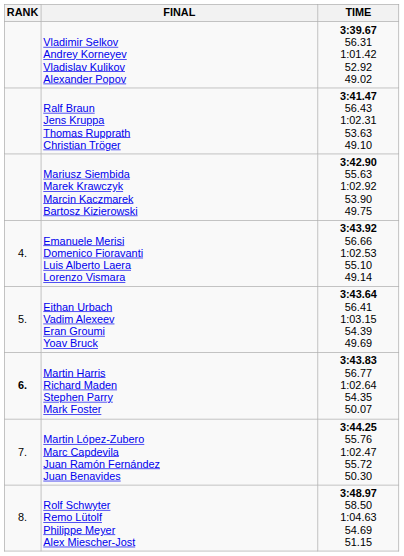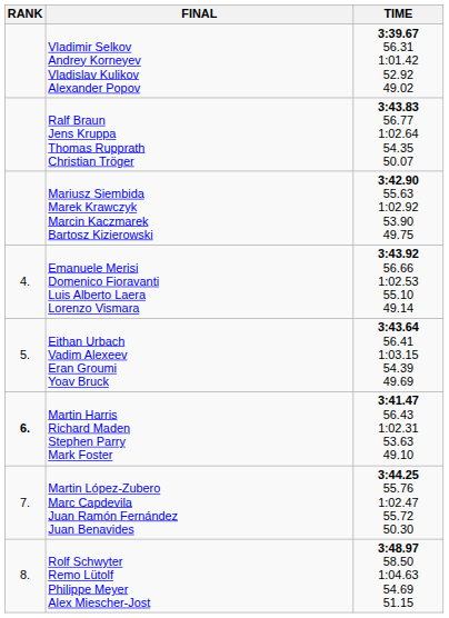Ralf Braun Jens Kruppa Thomas Rupprath Christian Tröger | TIME: 3:41.47 56.43 1:02.31 53.63 49.10 -> 3:43.83 56.77 1:02.64 54.35 50.07
Martin Harris Richard Maden Stephen Parry Mark Foster | TIME: 3:43.83 56.77 1:02.64 54.35 50.07 -> 3:41.47 56.43 1:02.31 53.63 49.10
